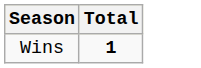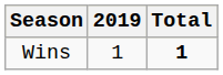+ column: 2019 | 1
